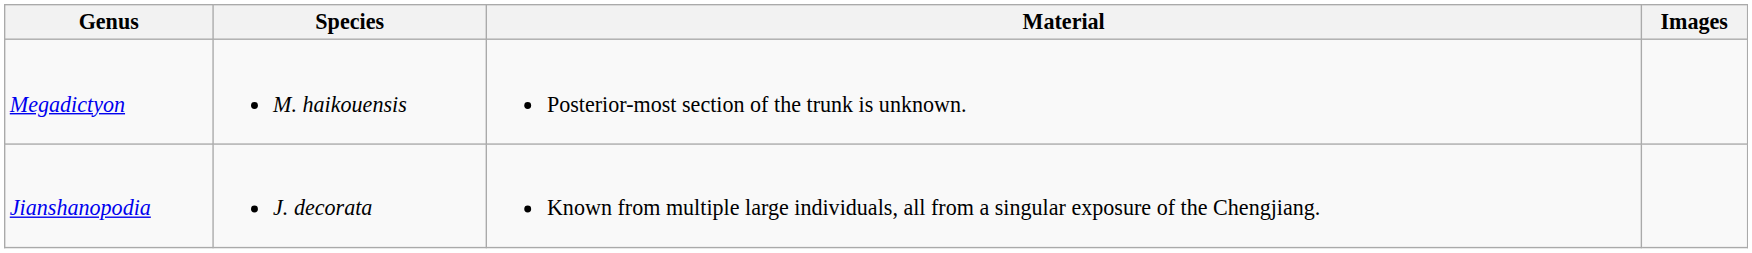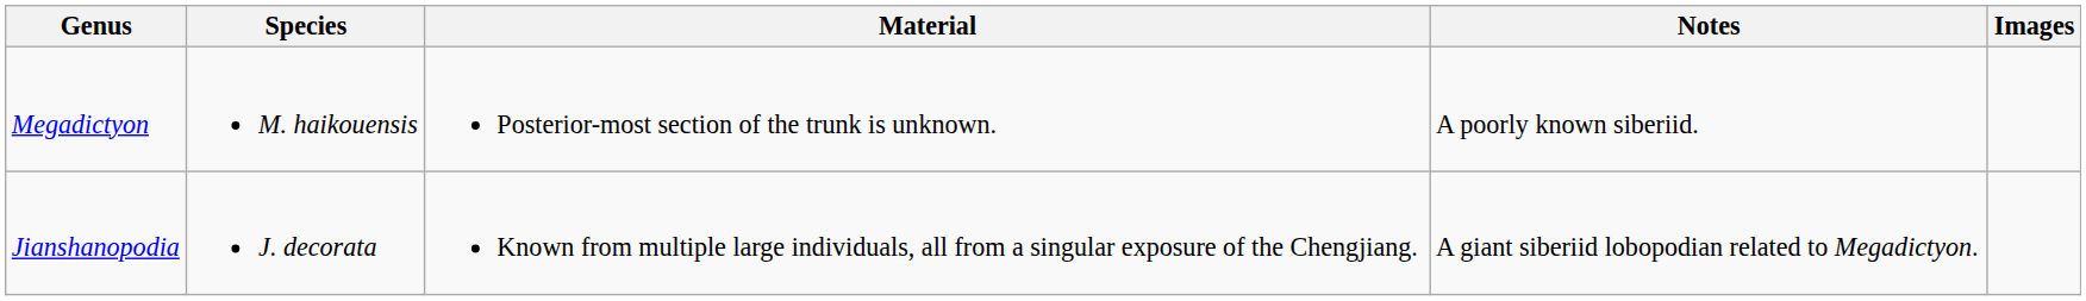+ column: Notes | A poorly known siberiid. | A giant siberiid lobopodian related to Megadictyon.
